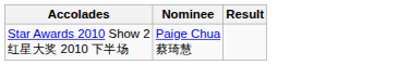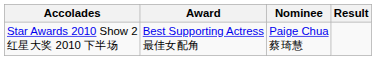+ column: Award | Best Supporting Actress 最佳女配角
